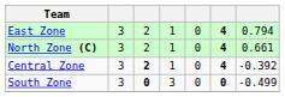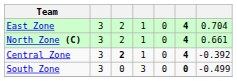East Zone | column 7: 0.794 -> 0.704
South Zone | column 3: bold -> normal
